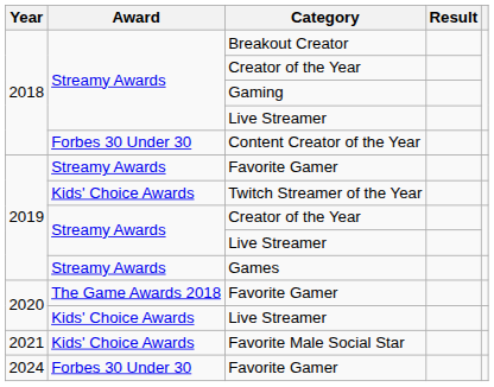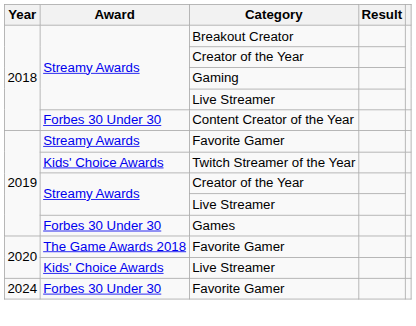Games | Award: Streamy Awards -> Forbes 30 Under 30
- row: 2021 | Kids' Choice Awards | Favorite Male Social Star
